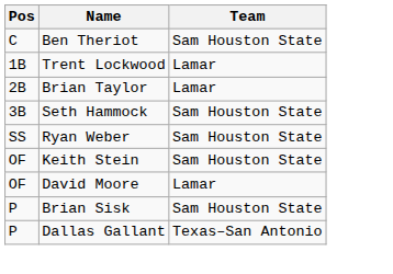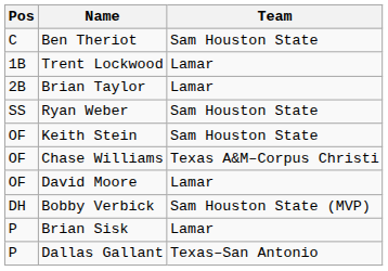- row: 3B | Seth Hammock | Sam Houston State
+ row: OF | Chase Williams | Texas A&M–Corpus Christi
+ row: DH | Bobby Verbick | Sam Houston State (MVP)
Brian Sisk | Team: Sam Houston State -> Lamar
